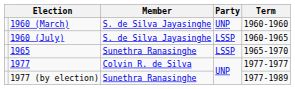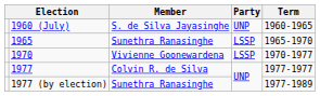- row: 1960 (March) | S. de Silva Jayasinghe | UNP | 1960-1960
1960 (July) | Party: LSSP -> UNP
+ row: 1970 | Vivienne Goonewardena | LSSP | 1970-1977
